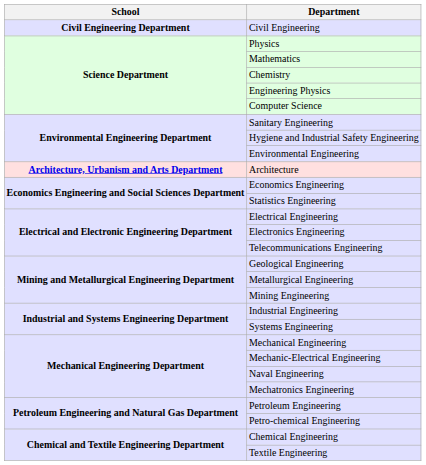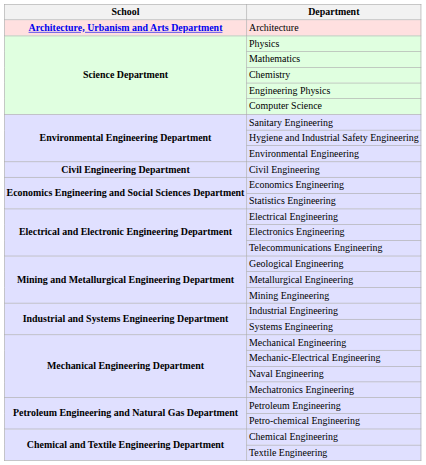rows swapped: Architecture <-> Civil Engineering
